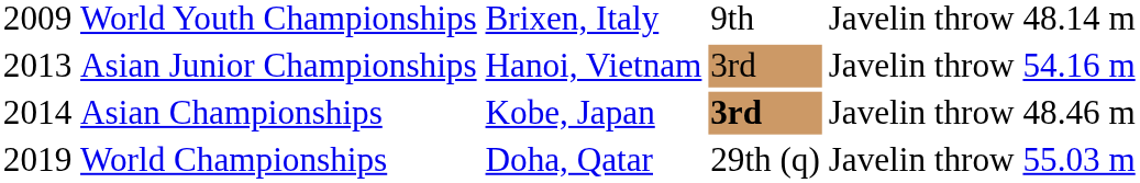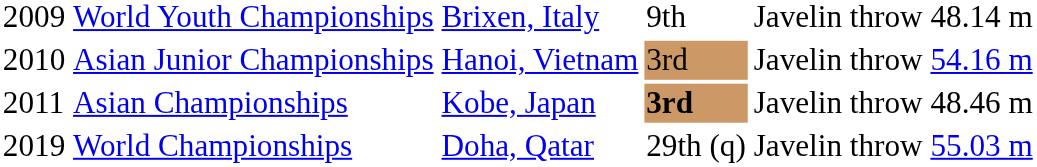Asian Junior Championships | column 1: 2013 -> 2010
Asian Championships | column 1: 2014 -> 2011
